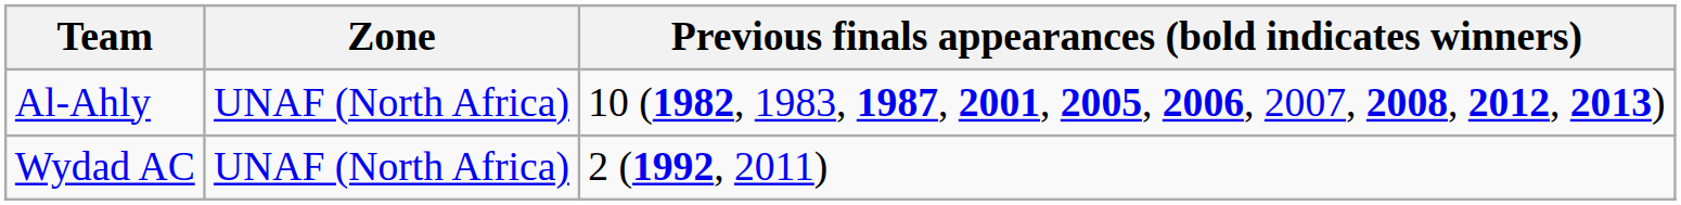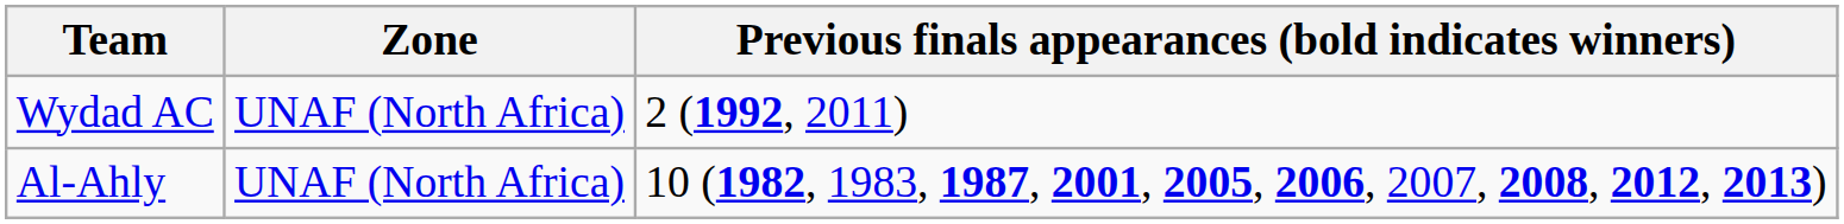rows swapped: Al-Ahly <-> Wydad AC
